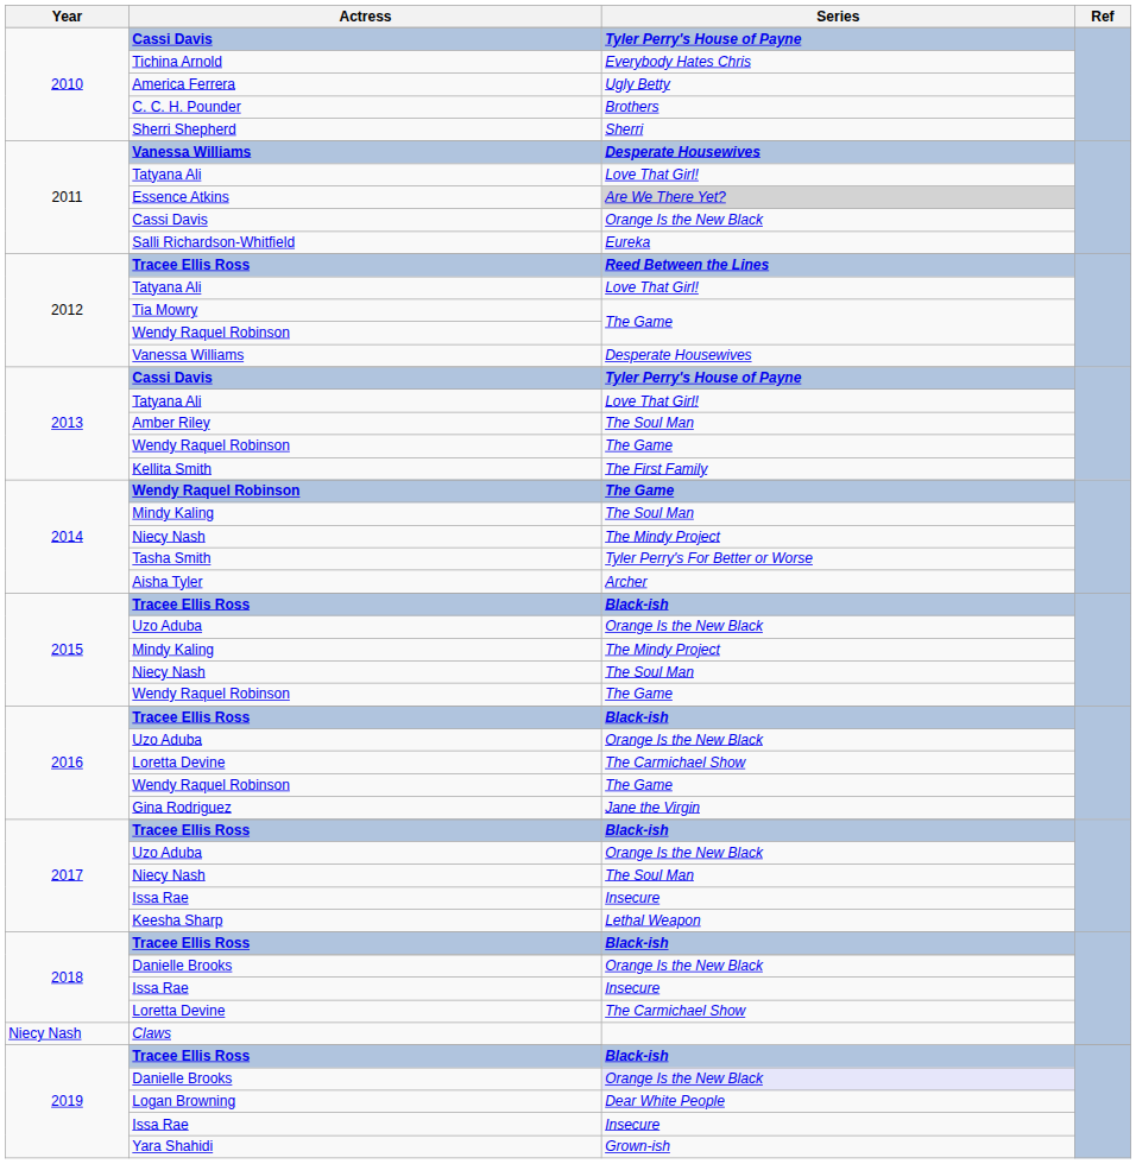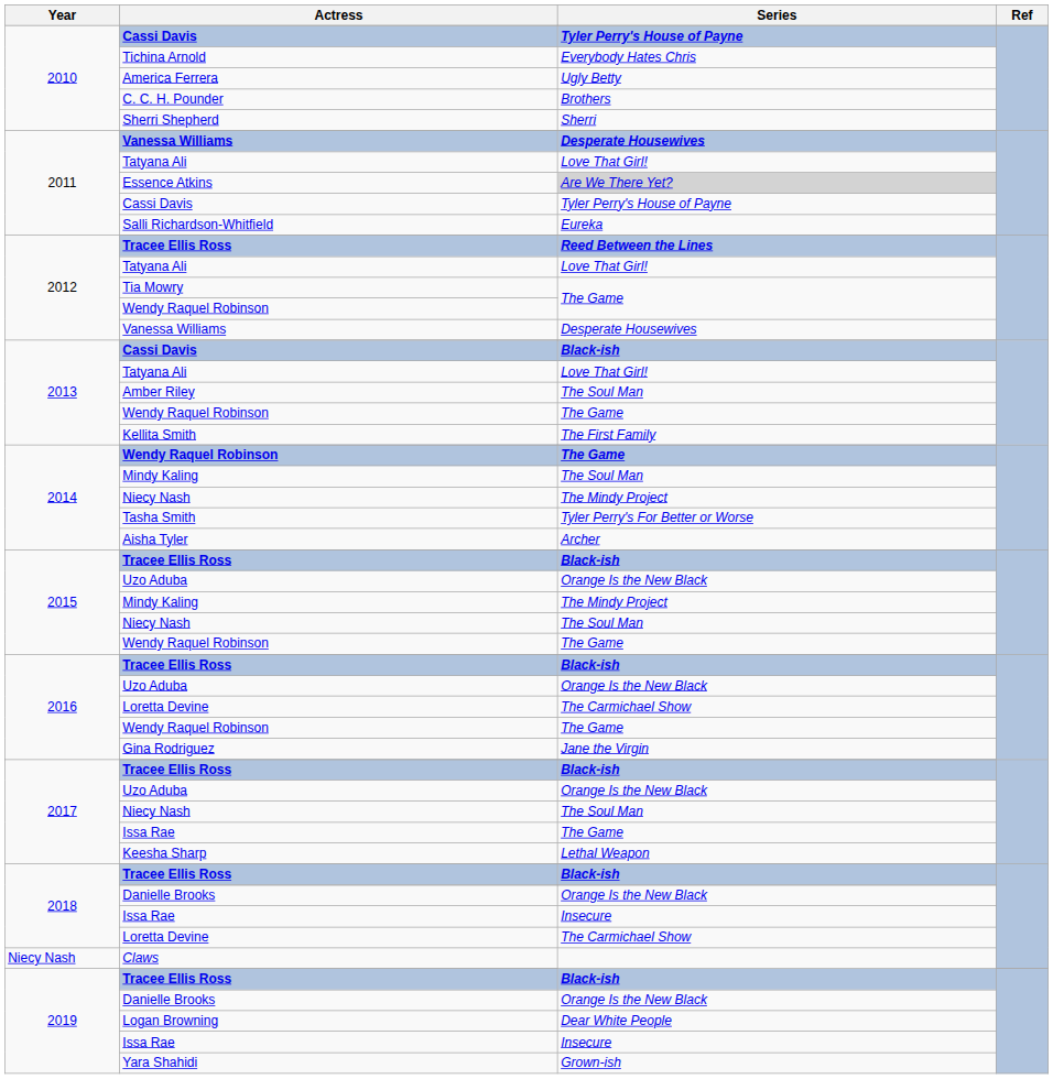2011 / Cassi Davis | Series: Orange Is the New Black -> Tyler Perry's House of Payne
2013 / Cassi Davis | Series: Tyler Perry's House of Payne -> Black-ish
2017 / Issa Rae | Series: Insecure -> The Game
2019 / Danielle Brooks | Series: lavender background -> no background
